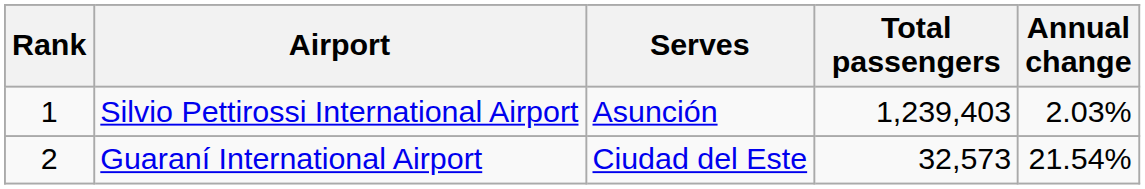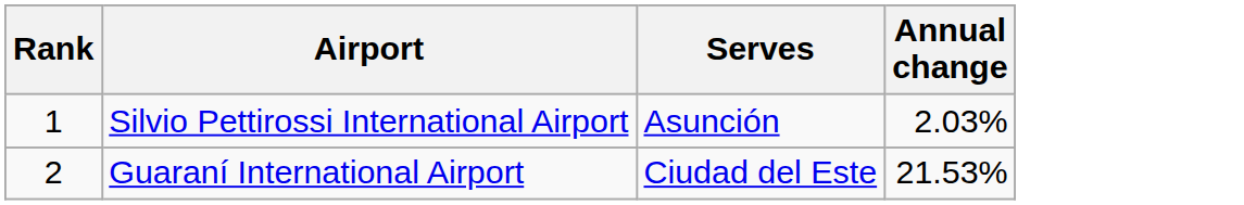- column: Total passengers | 1,239,403 | 32,573
Guaraní International Airport | Annual change: 21.54% -> 21.53%
